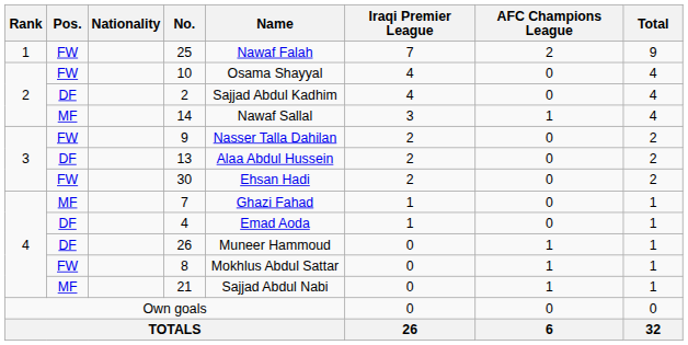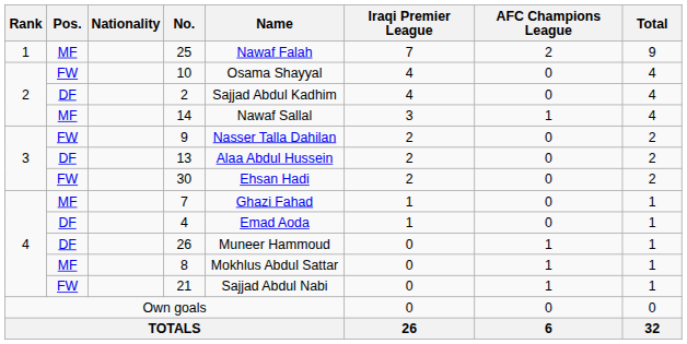25 | Pos.: FW -> MF
8 | Pos.: FW -> MF
21 | Pos.: MF -> FW
